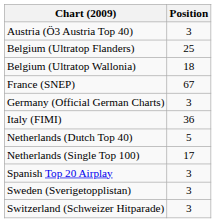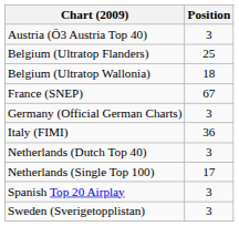Netherlands (Dutch Top 40) | Position: 5 -> 3
- row: Switzerland (Schweizer Hitparade) | 3
